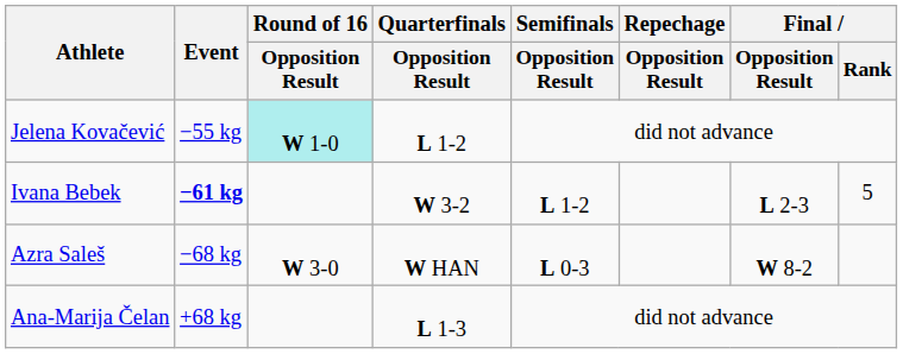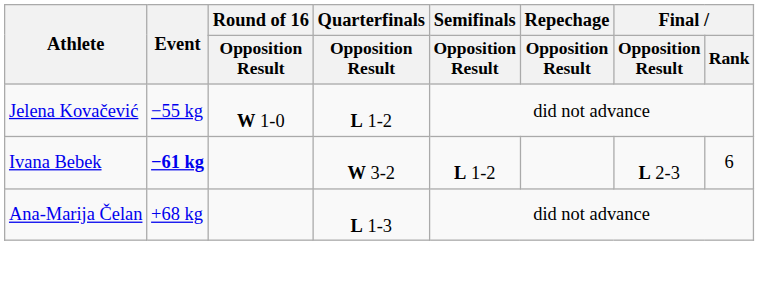Jelena Kovačević | Round of 16 / Opposition Result: paleturquoise background -> no background
Ivana Bebek | Final / Rank: 5 -> 6
- row: Azra Saleš | −68 kg | W 3-0 | W HAN | L 0-3 | W 8-2
